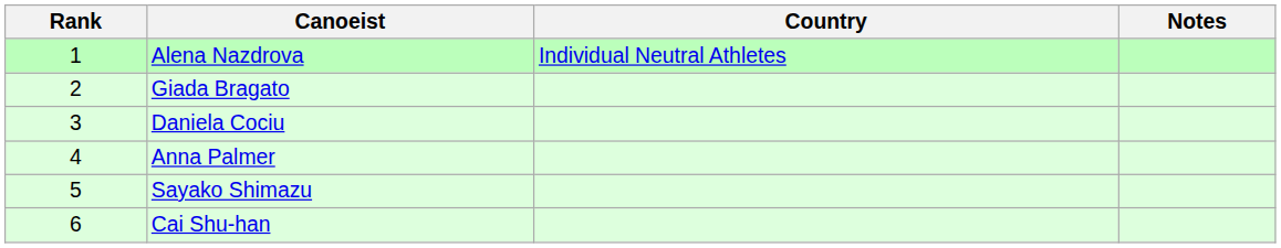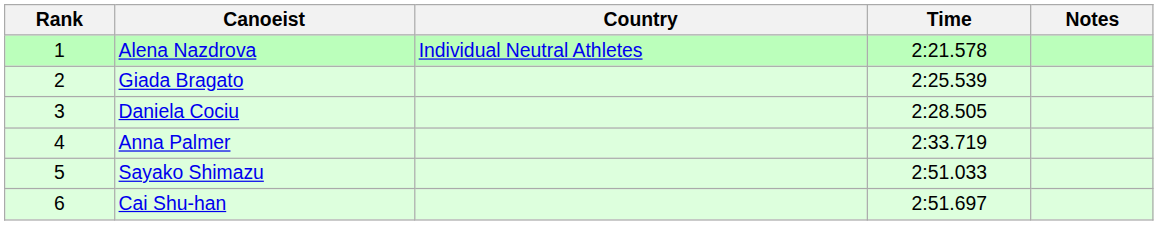+ column: Time | 2:21.578 | 2:25.539 | 2:28.505 | 2:33.719 | 2:51.033 | 2:51.697
